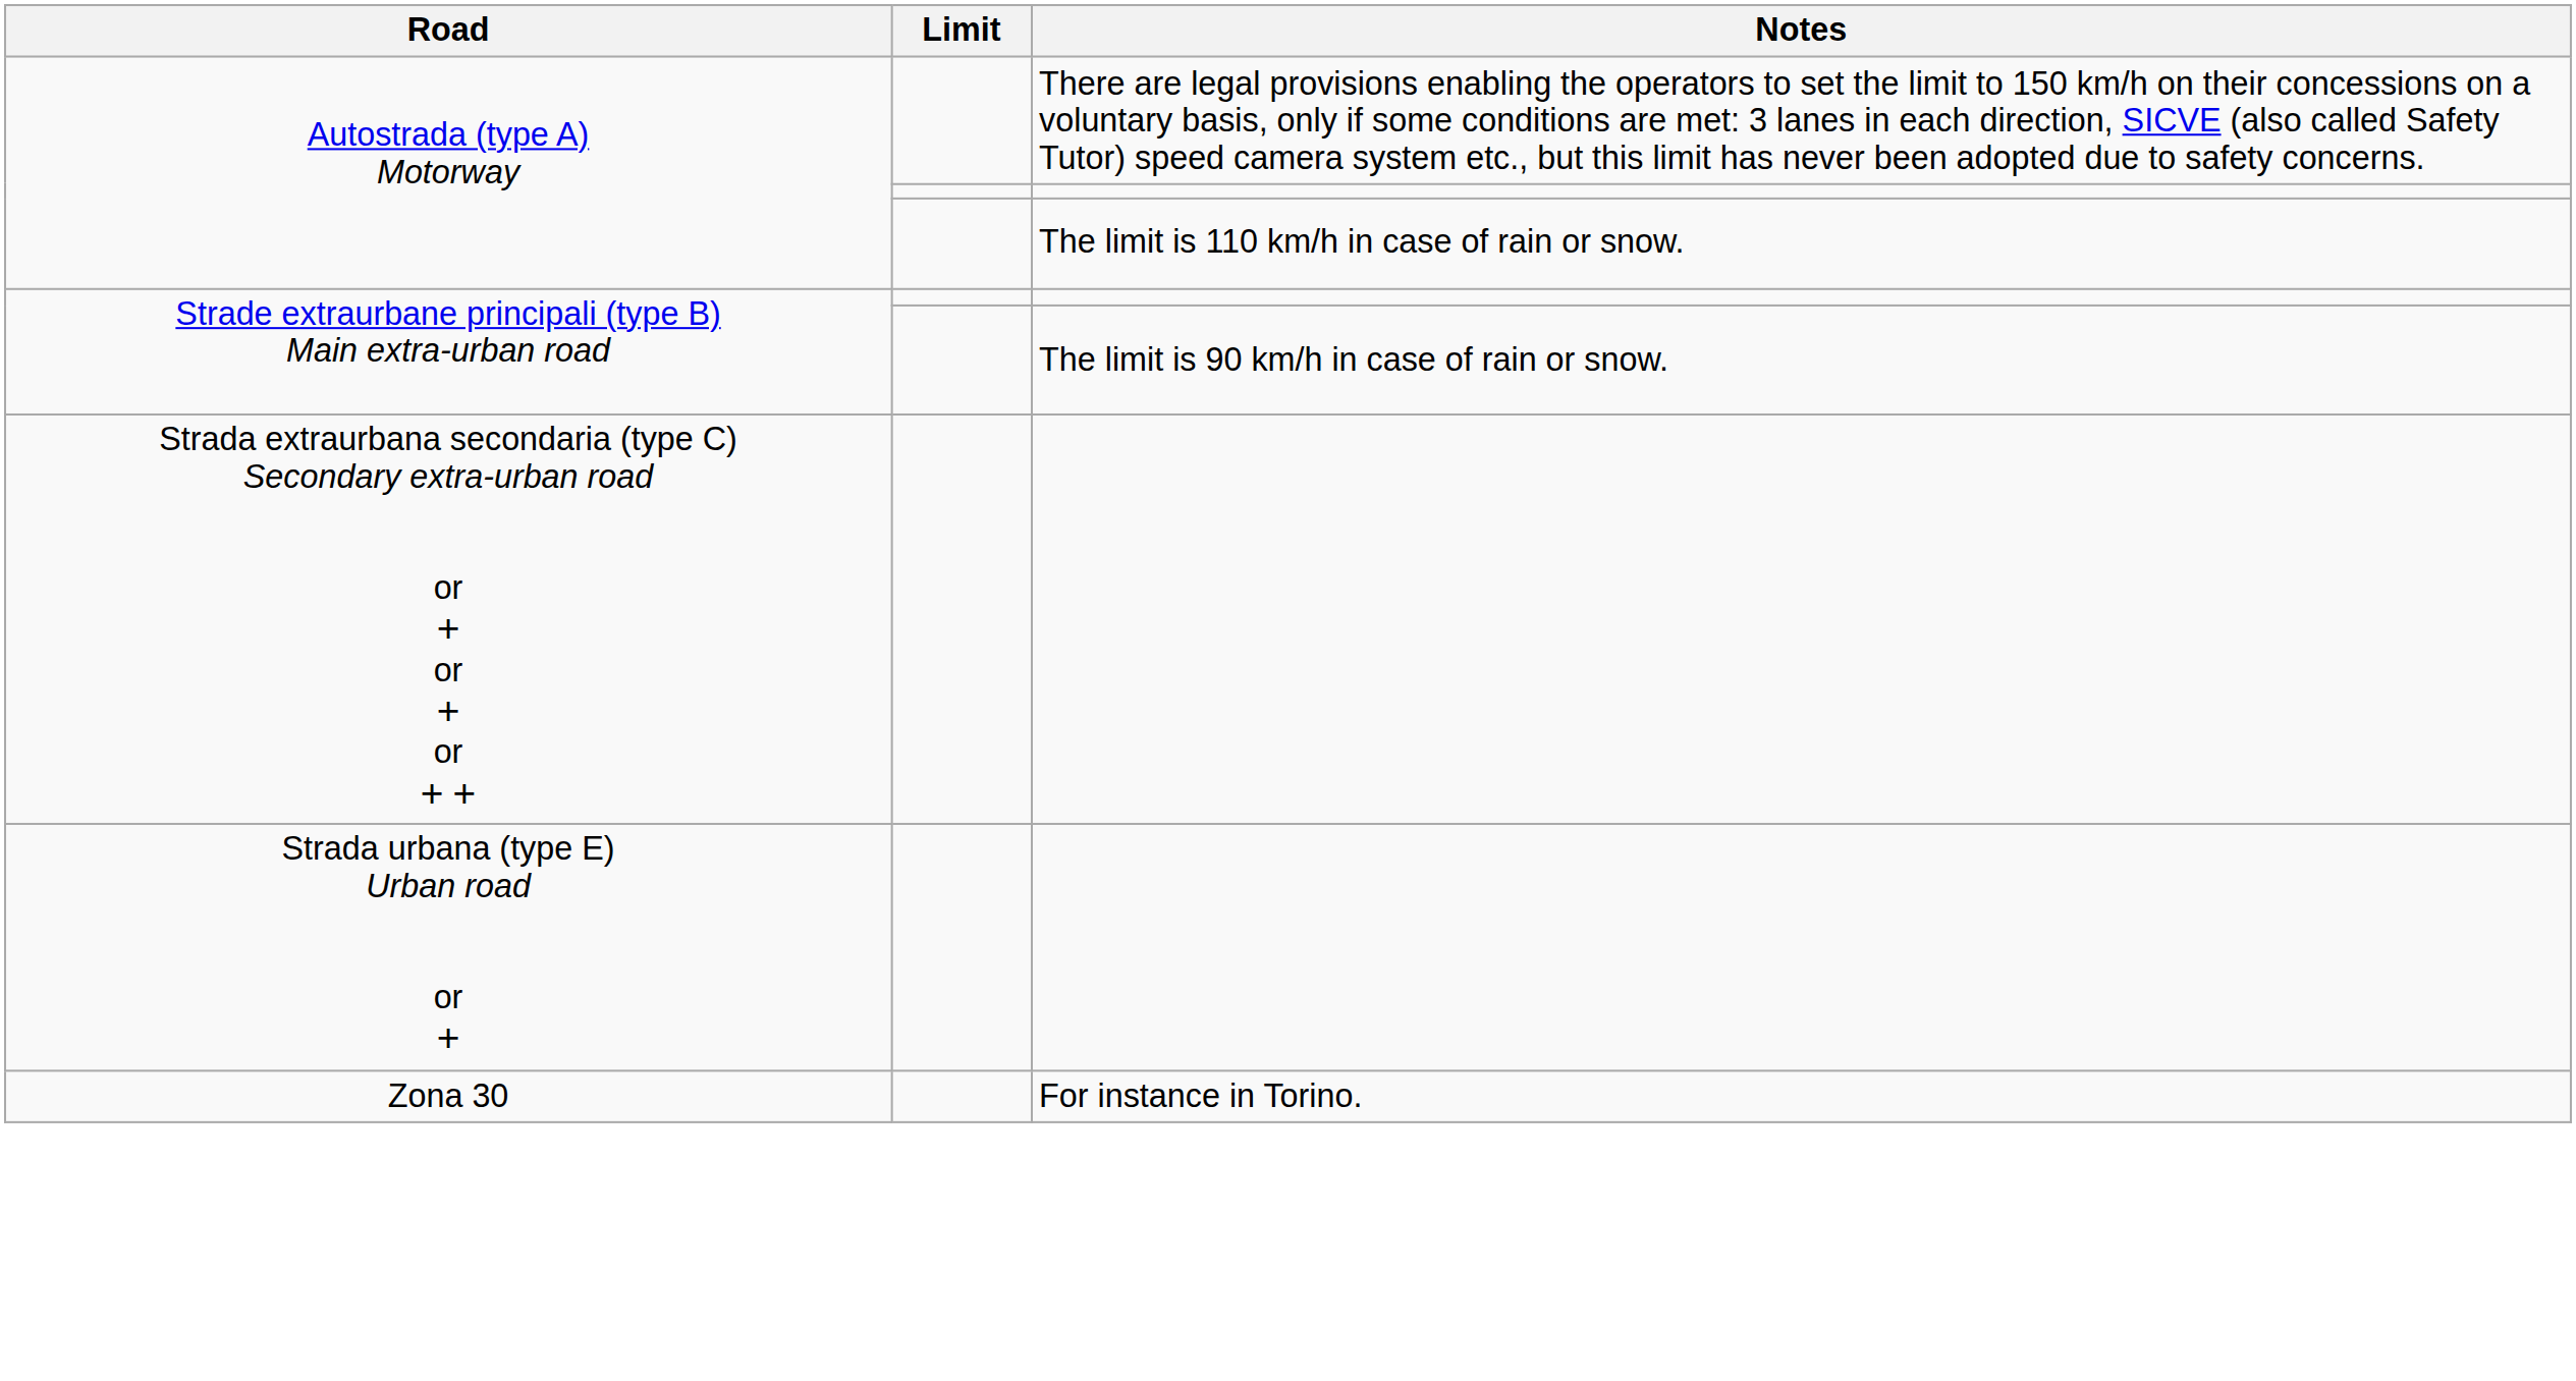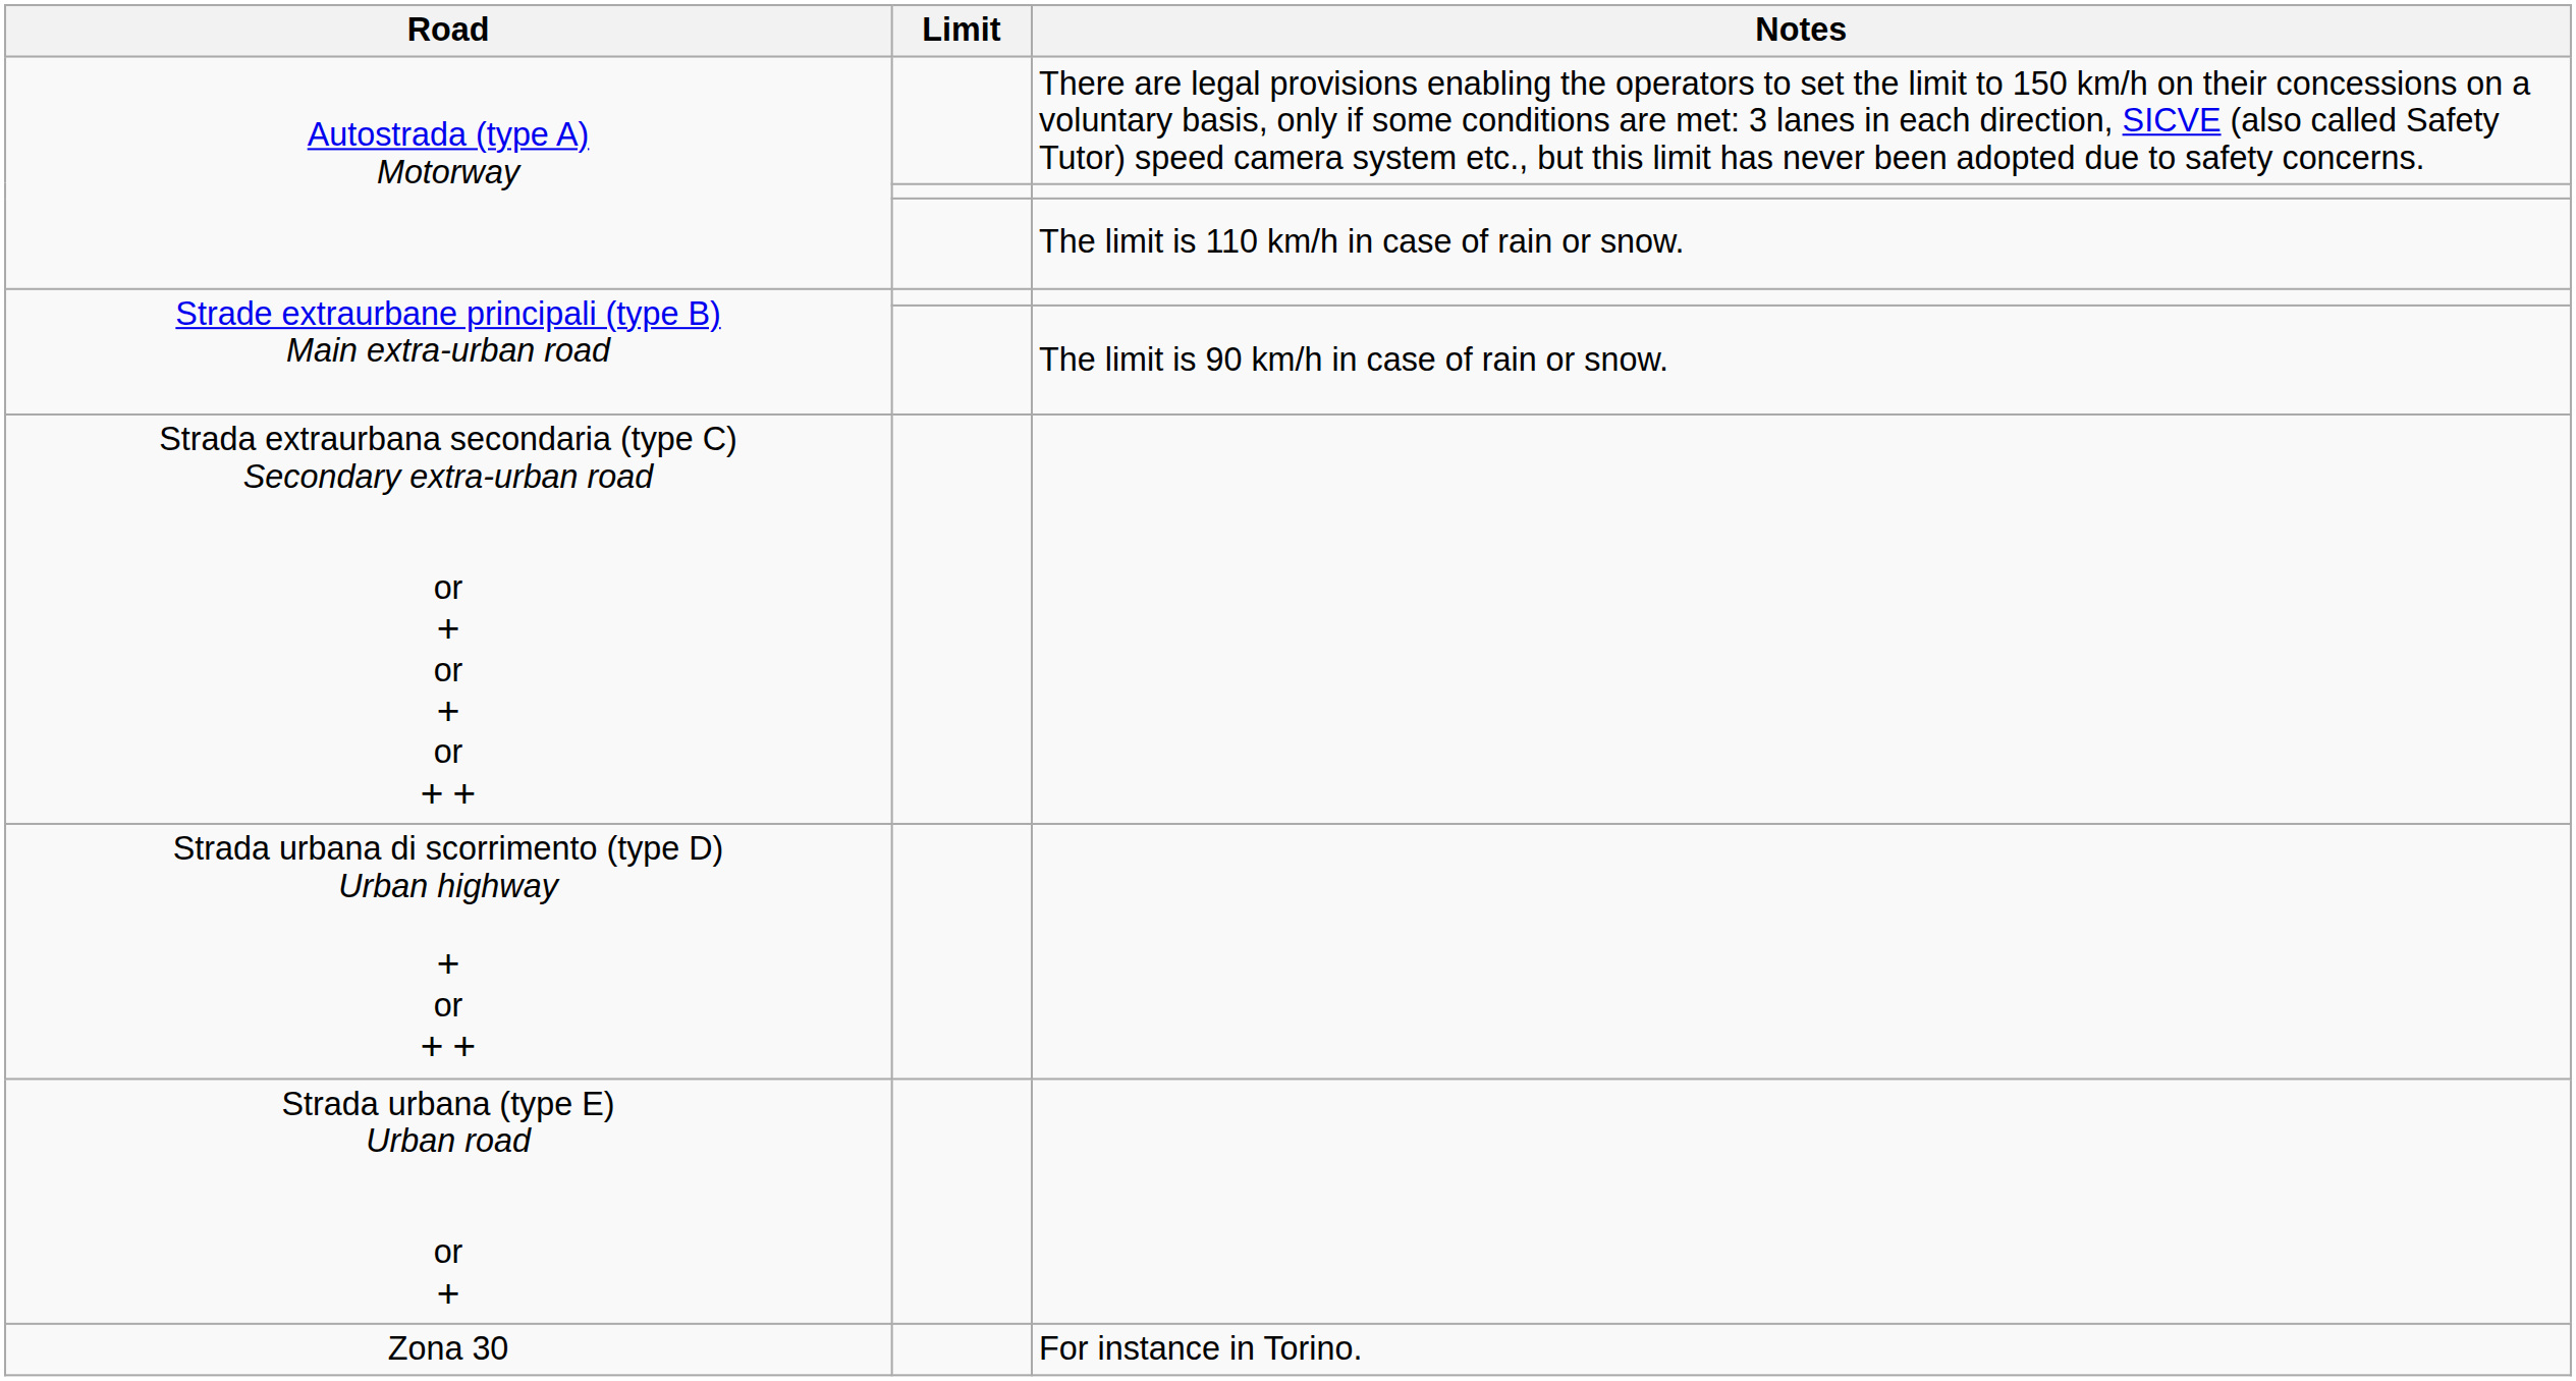+ row: Strada urbana di scorrimento (type D) Urban highway + or + +
